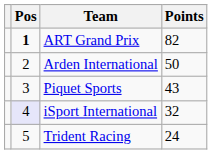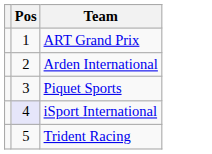- column: Points | 82 | 50 | 43 | 32 | 24
ART Grand Prix | Pos: bold -> normal
